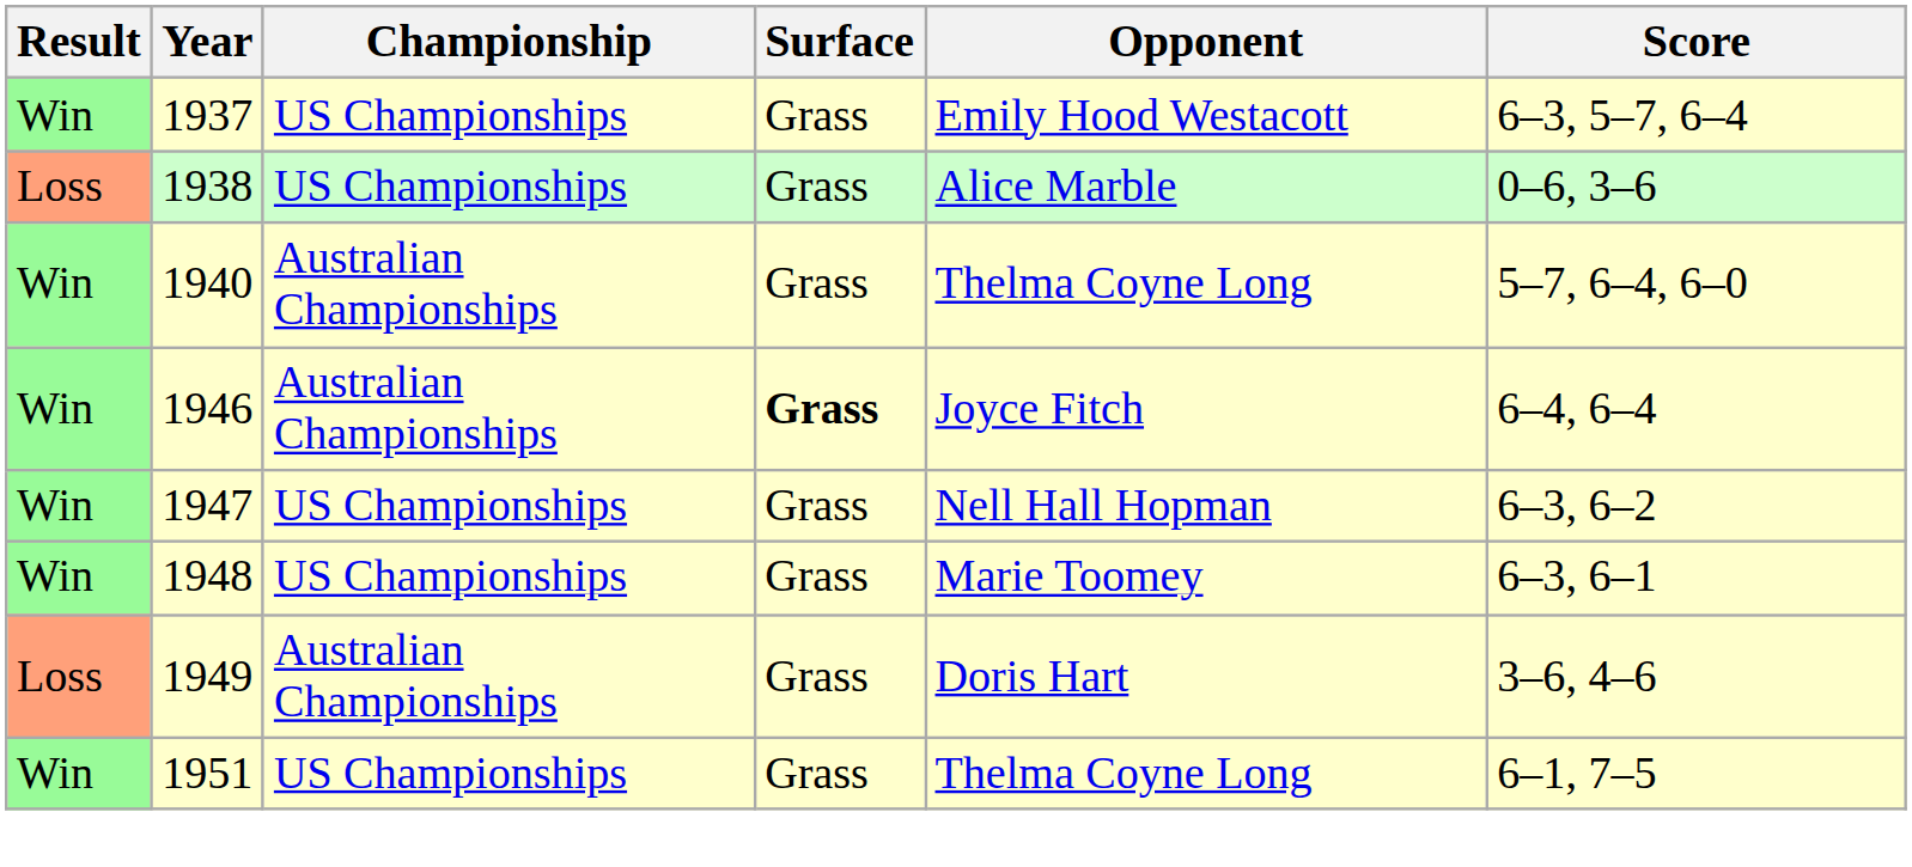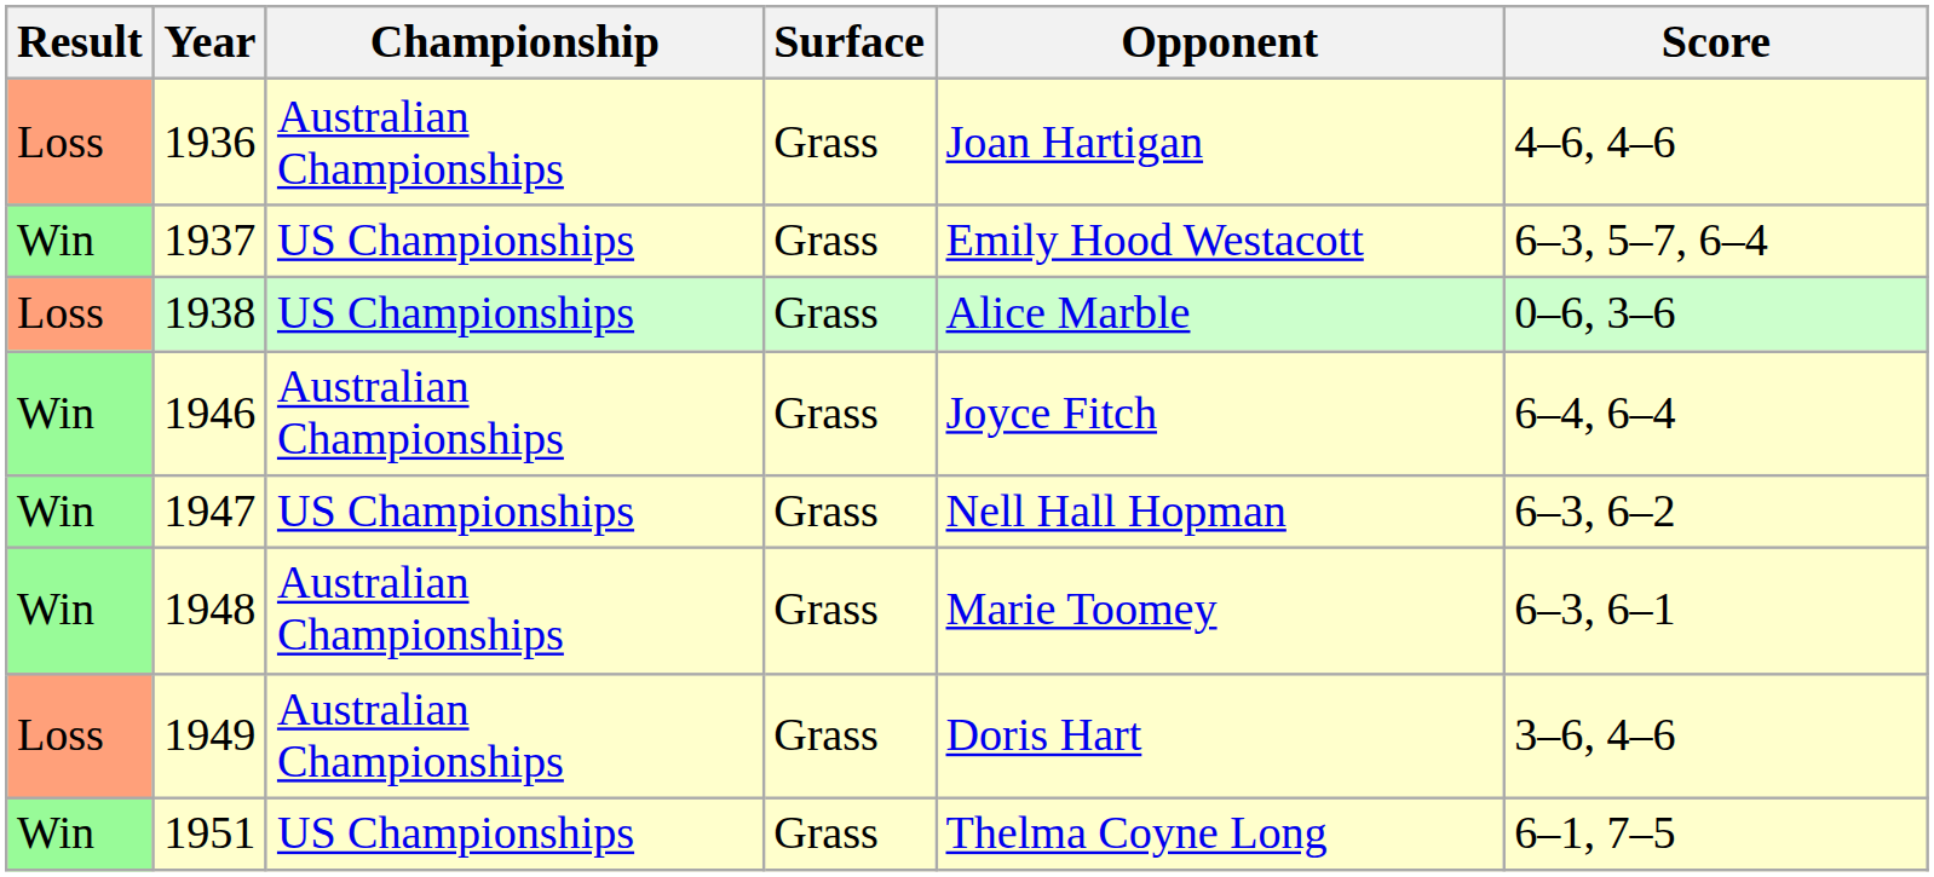+ row: Loss | 1936 | Australian Championships | Grass | Joan Hartigan | 4–6, 4–6
- row: Win | 1940 | Australian Championships | Grass | Thelma Coyne Long | 5–7, 6–4, 6–0
1946 | Surface: bold -> normal
1948 | Championship: US Championships -> Australian Championships
